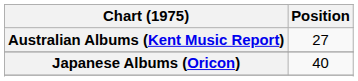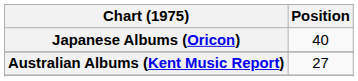rows swapped: Australian Albums (Kent Music Report) <-> Japanese Albums (Oricon)
